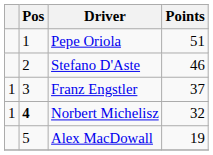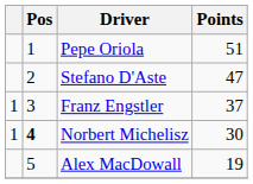Stefano D'Aste | Points: 46 -> 47
Norbert Michelisz | Points: 32 -> 30
